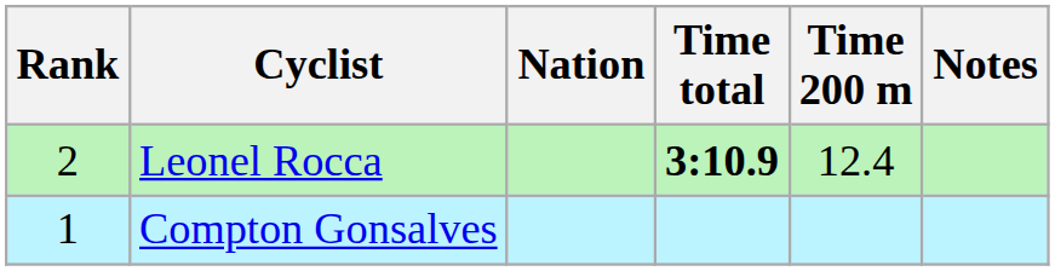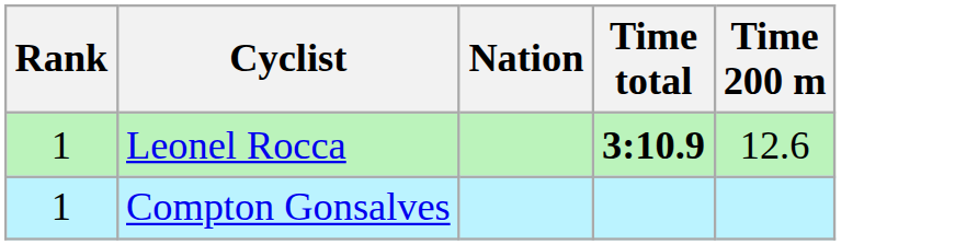- column: Notes
Leonel Rocca | Rank: 2 -> 1
Leonel Rocca | Time 200 m: 12.4 -> 12.6
